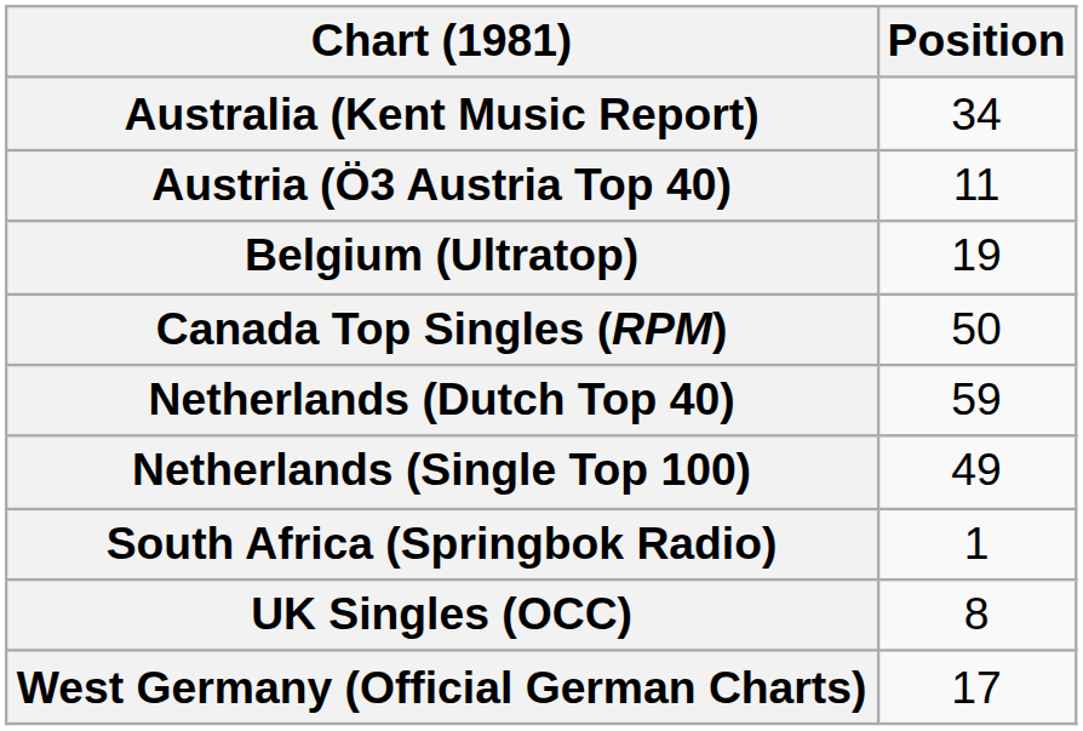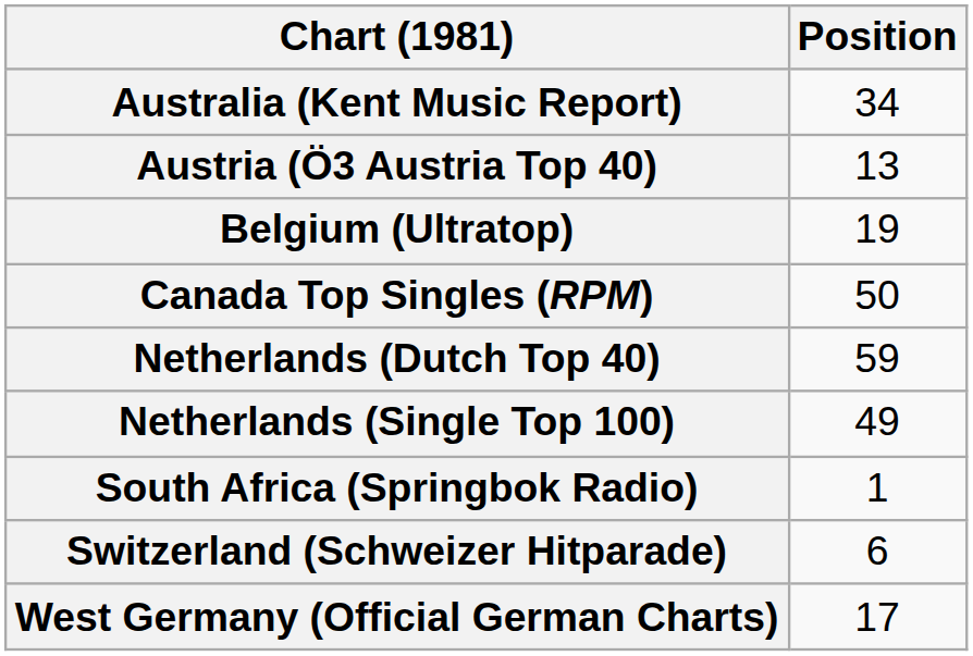Austria (Ö3 Austria Top 40) | Position: 11 -> 13
+ row: Switzerland (Schweizer Hitparade) | 6
- row: UK Singles (OCC) | 8
